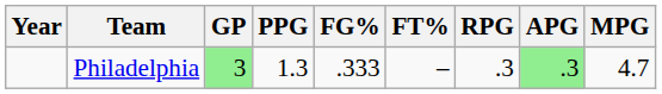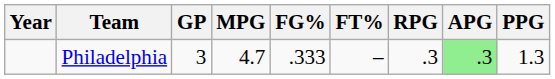columns swapped: MPG <-> PPG
Philadelphia | GP: lightgreen background -> no background
